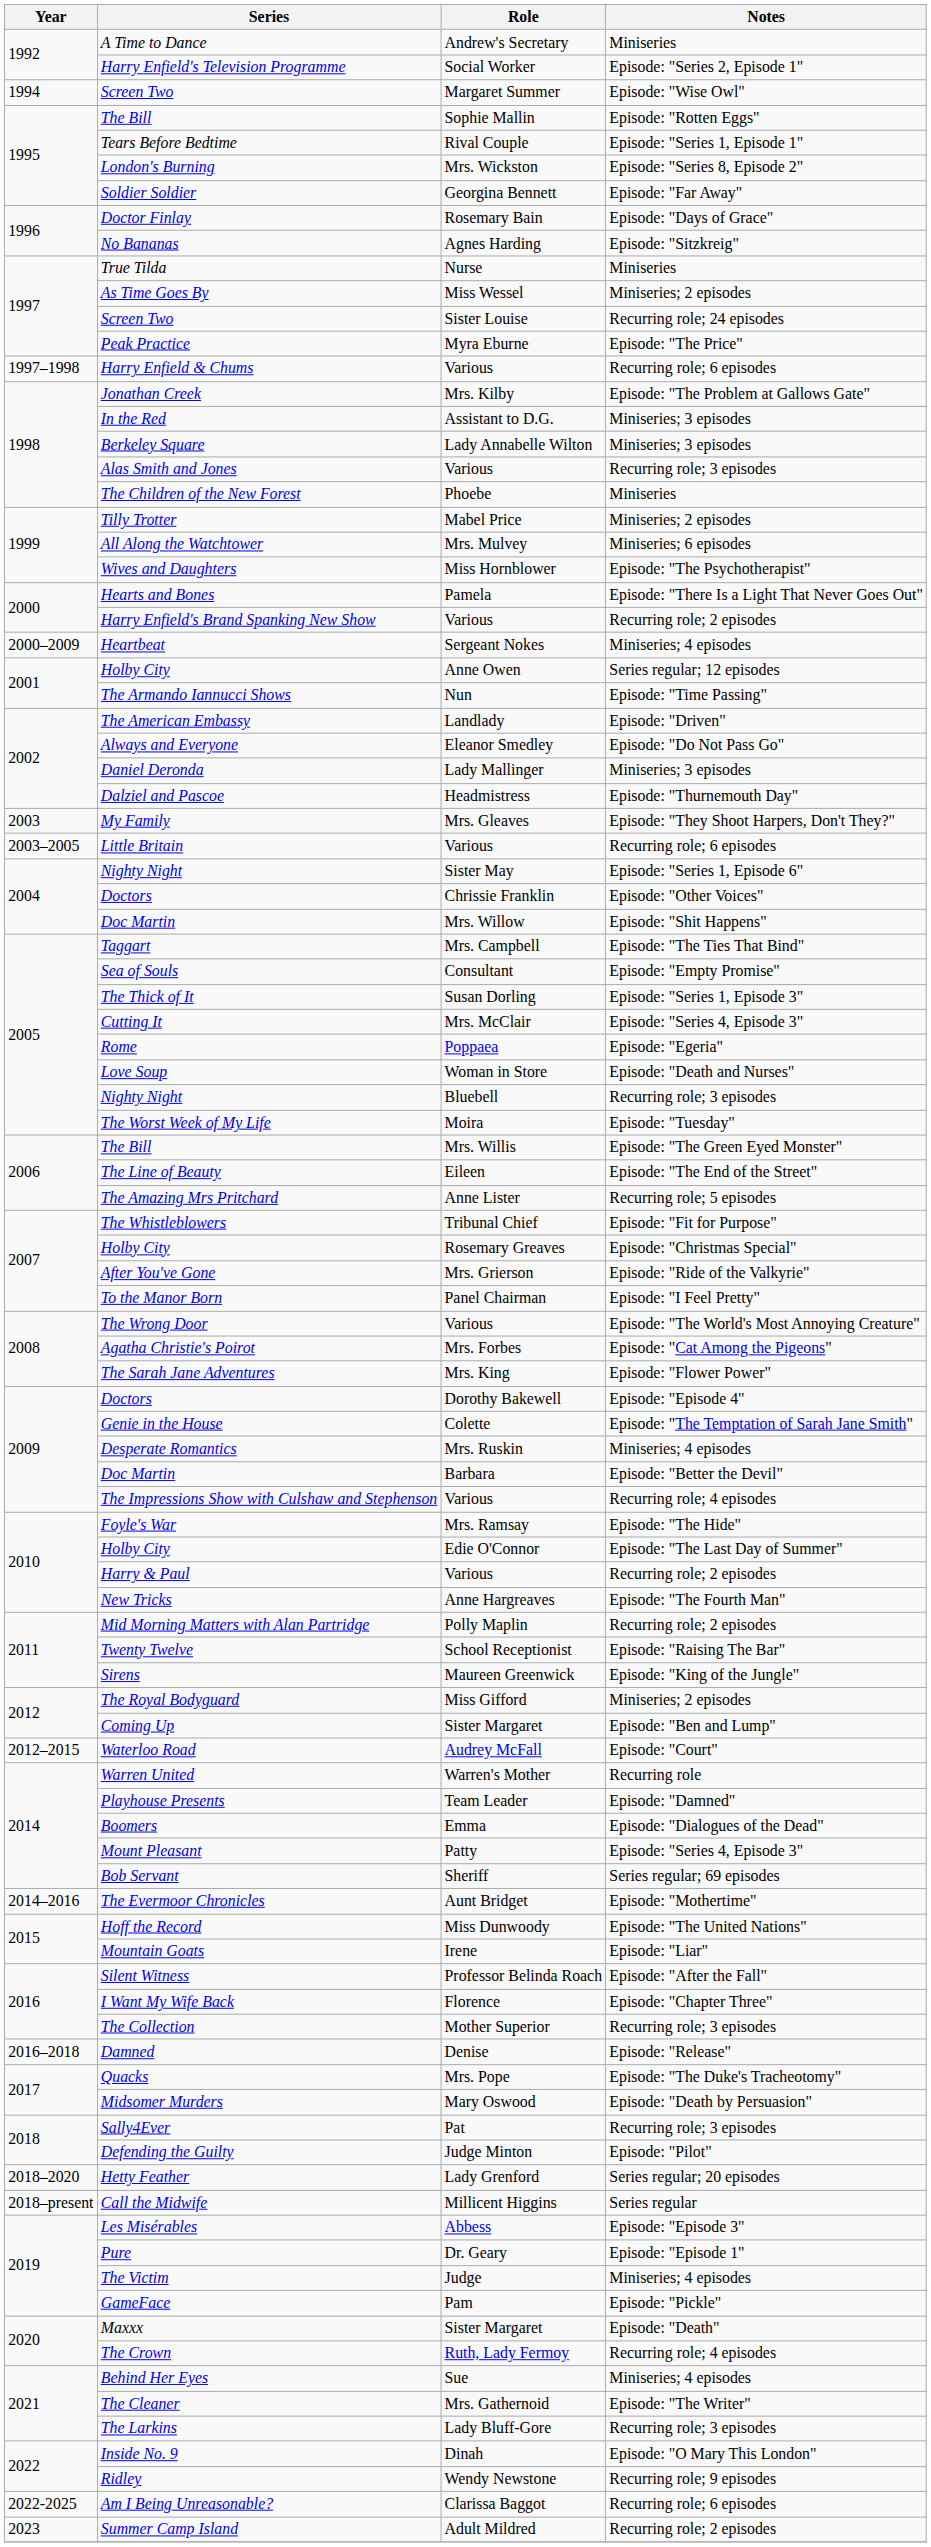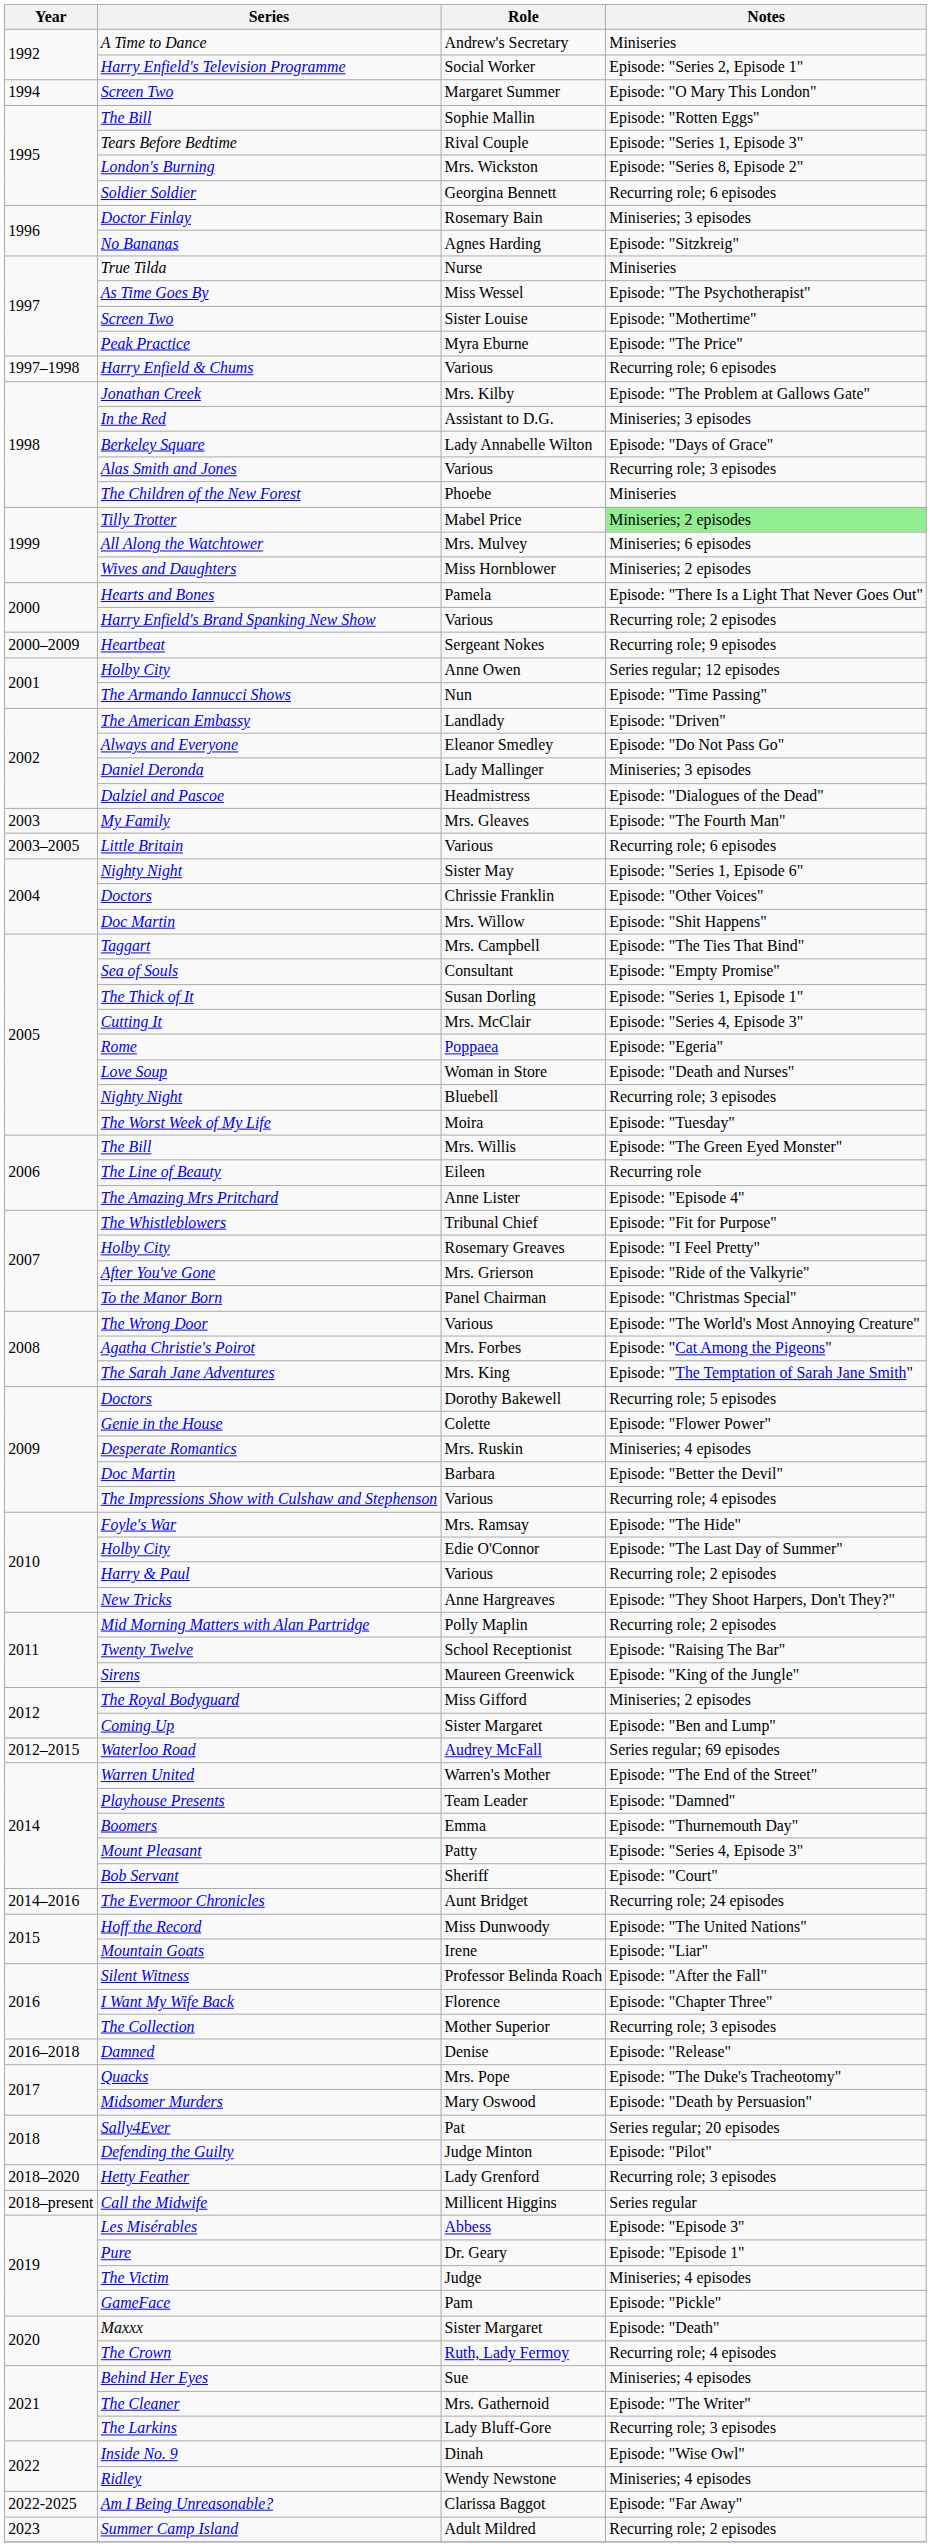Screen Two / Margaret Summer | Notes: Episode: "Wise Owl" -> Episode: "O Mary This London"
Tears Before Bedtime | Notes: Episode: "Series 1, Episode 1" -> Episode: "Series 1, Episode 3"
Soldier Soldier | Notes: Episode: "Far Away" -> Recurring role; 6 episodes
Doctor Finlay | Notes: Episode: "Days of Grace" -> Miniseries; 3 episodes
As Time Goes By | Notes: Miniseries; 2 episodes -> Episode: "The Psychotherapist"
Screen Two / Sister Louise | Notes: Recurring role; 24 episodes -> Episode: "Mothertime"
Berkeley Square | Notes: Miniseries; 3 episodes -> Episode: "Days of Grace"
Tilly Trotter | Notes: no background -> lightgreen background
Wives and Daughters | Notes: Episode: "The Psychotherapist" -> Miniseries; 2 episodes
Heartbeat | Notes: Miniseries; 4 episodes -> Recurring role; 9 episodes
Dalziel and Pascoe | Notes: Episode: "Thurnemouth Day" -> Episode: "Dialogues of the Dead"
My Family | Notes: Episode: "They Shoot Harpers, Don't They?" -> Episode: "The Fourth Man"
The Thick of It | Notes: Episode: "Series 1, Episode 3" -> Episode: "Series 1, Episode 1"
The Line of Beauty | Notes: Episode: "The End of the Street" -> Recurring role
The Amazing Mrs Pritchard | Notes: Recurring role; 5 episodes -> Episode: "Episode 4"
Holby City / Rosemary Greaves | Notes: Episode: "Christmas Special" -> Episode: "I Feel Pretty"
To the Manor Born | Notes: Episode: "I Feel Pretty" -> Episode: "Christmas Special"
The Sarah Jane Adventures | Notes: Episode: "Flower Power" -> Episode: "The Temptation of Sarah Jane Smith"
Doctors / Dorothy Bakewell | Notes: Episode: "Episode 4" -> Recurring role; 5 episodes
Genie in the House | Notes: Episode: "The Temptation of Sarah Jane Smith" -> Episode: "Flower Power"
New Tricks | Notes: Episode: "The Fourth Man" -> Episode: "They Shoot Harpers, Don't They?"
Waterloo Road | Notes: Episode: "Court" -> Series regular; 69 episodes
Warren United | Notes: Recurring role -> Episode: "The End of the Street"
Boomers | Notes: Episode: "Dialogues of the Dead" -> Episode: "Thurnemouth Day"
Bob Servant | Notes: Series regular; 69 episodes -> Episode: "Court"
The Evermoor Chronicles | Notes: Episode: "Mothertime" -> Recurring role; 24 episodes
Sally4Ever | Notes: Recurring role; 3 episodes -> Series regular; 20 episodes
Hetty Feather | Notes: Series regular; 20 episodes -> Recurring role; 3 episodes
Inside No. 9 | Notes: Episode: "O Mary This London" -> Episode: "Wise Owl"
Ridley | Notes: Recurring role; 9 episodes -> Miniseries; 4 episodes
Am I Being Unreasonable? | Notes: Recurring role; 6 episodes -> Episode: "Far Away"
